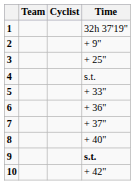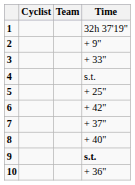columns swapped: Cyclist <-> Team
3 | Time: + 25" -> + 33"
5 | Time: + 33" -> + 25"
6 | Time: + 36" -> + 42"
10 | Time: + 42" -> + 36"
